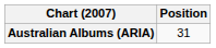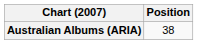Australian Albums (ARIA) | Position: 31 -> 38
